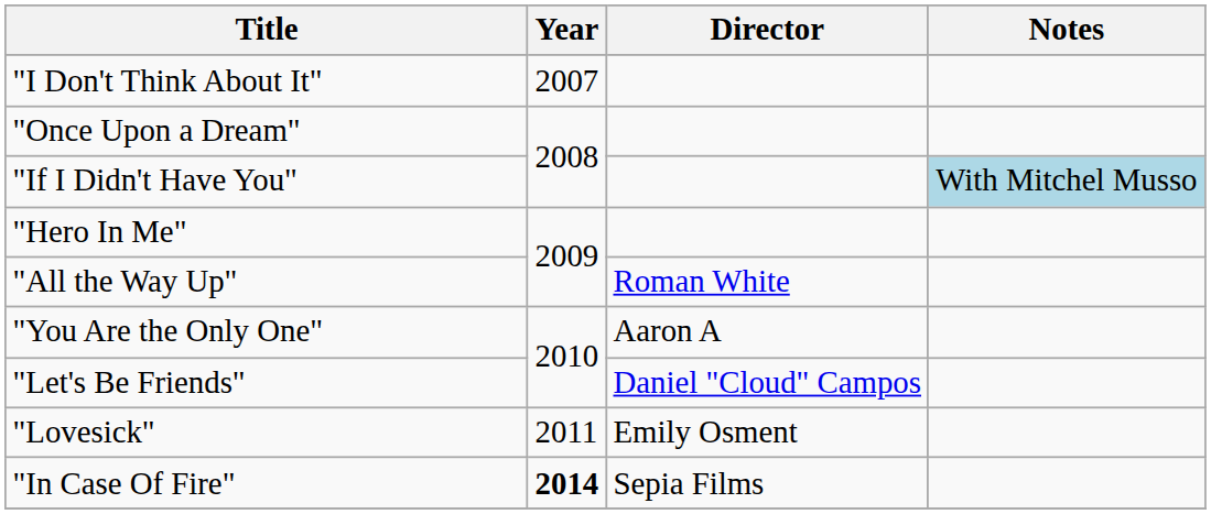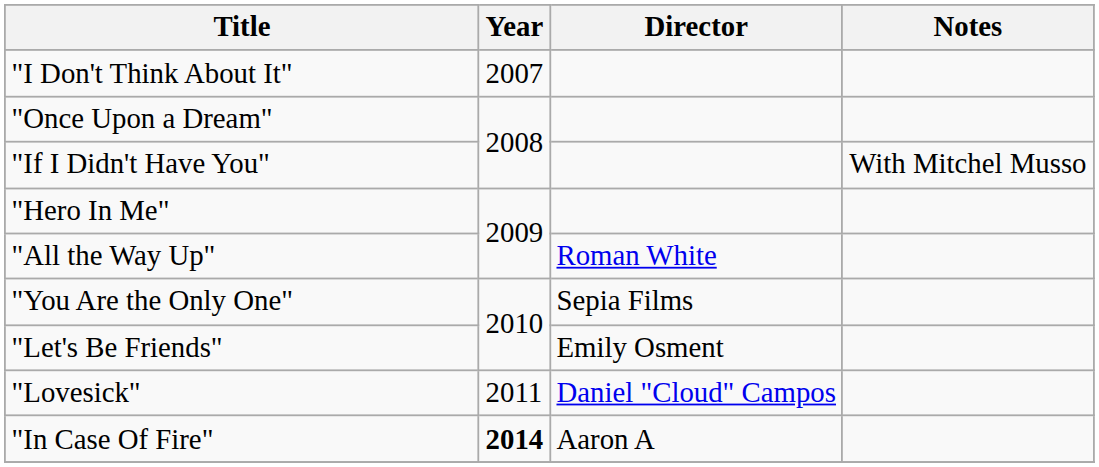"If I Didn't Have You" | Notes: lightblue background -> no background
"You Are the Only One" | Director: Aaron A -> Sepia Films
"Let's Be Friends" | Director: Daniel "Cloud" Campos -> Emily Osment
"Lovesick" | Director: Emily Osment -> Daniel "Cloud" Campos
"In Case Of Fire" | Director: Sepia Films -> Aaron A
